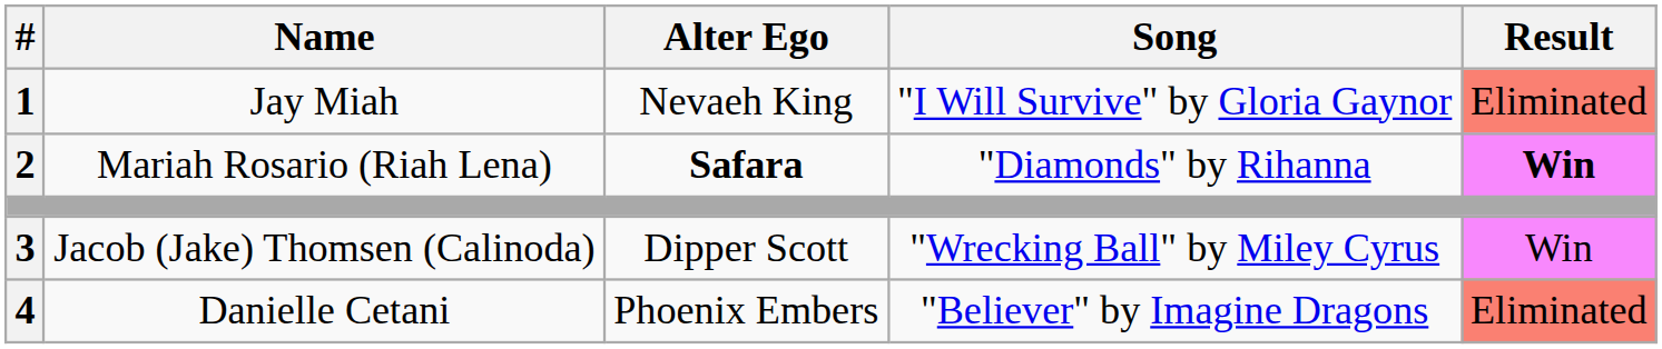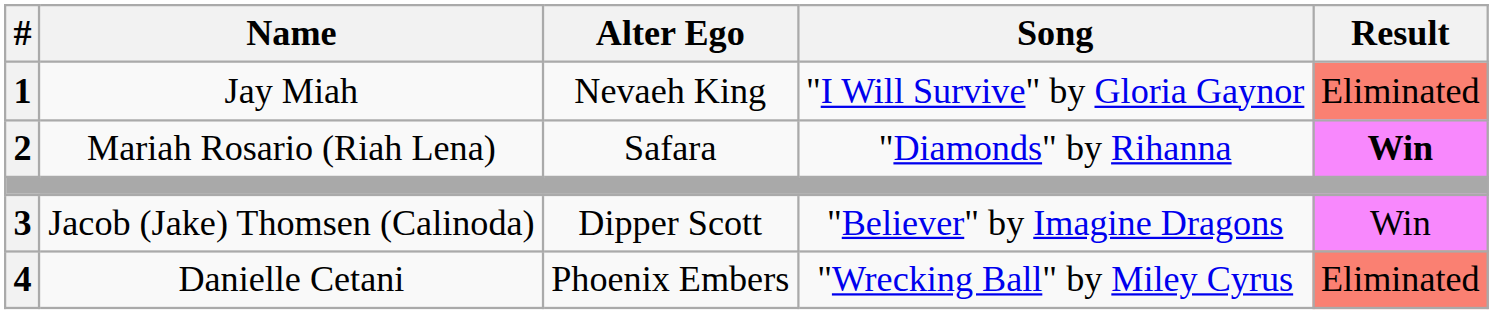Mariah Rosario (Riah Lena) | Alter Ego: bold -> normal
Jacob (Jake) Thomsen (Calinoda) | Song: "Wrecking Ball" by Miley Cyrus -> "Believer" by Imagine Dragons
Danielle Cetani | Song: "Believer" by Imagine Dragons -> "Wrecking Ball" by Miley Cyrus
